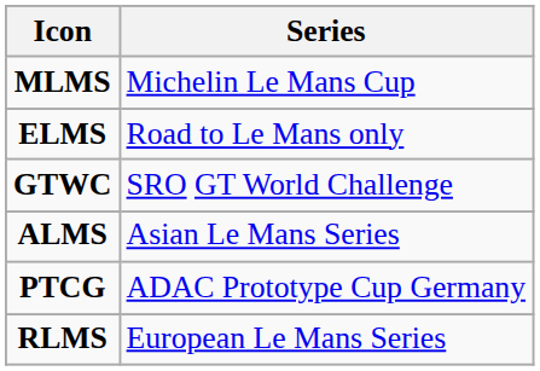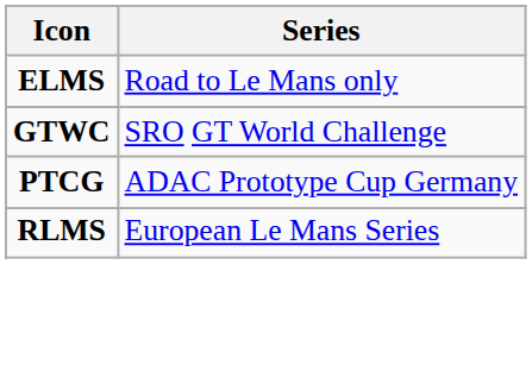- row: MLMS | Michelin Le Mans Cup
- row: ALMS | Asian Le Mans Series
